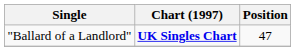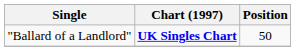"Ballard of a Landlord" | Position: 47 -> 50
